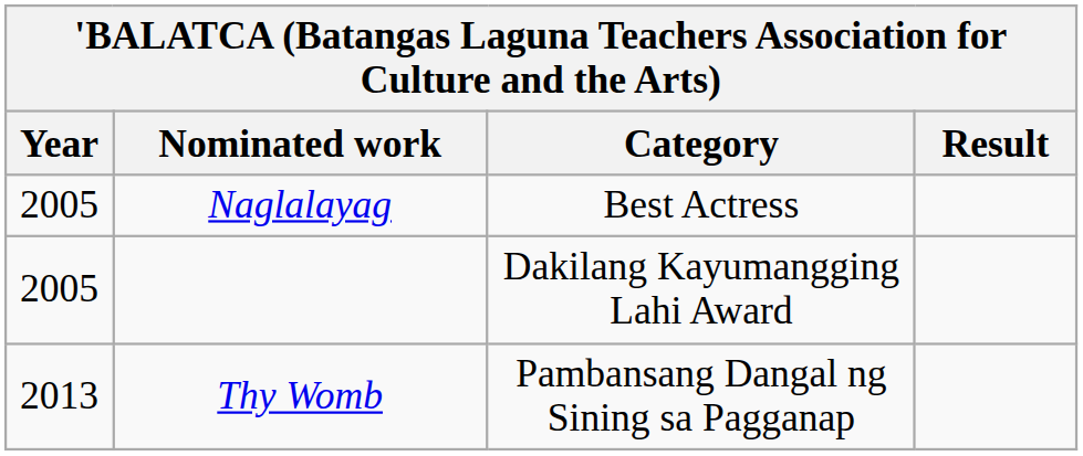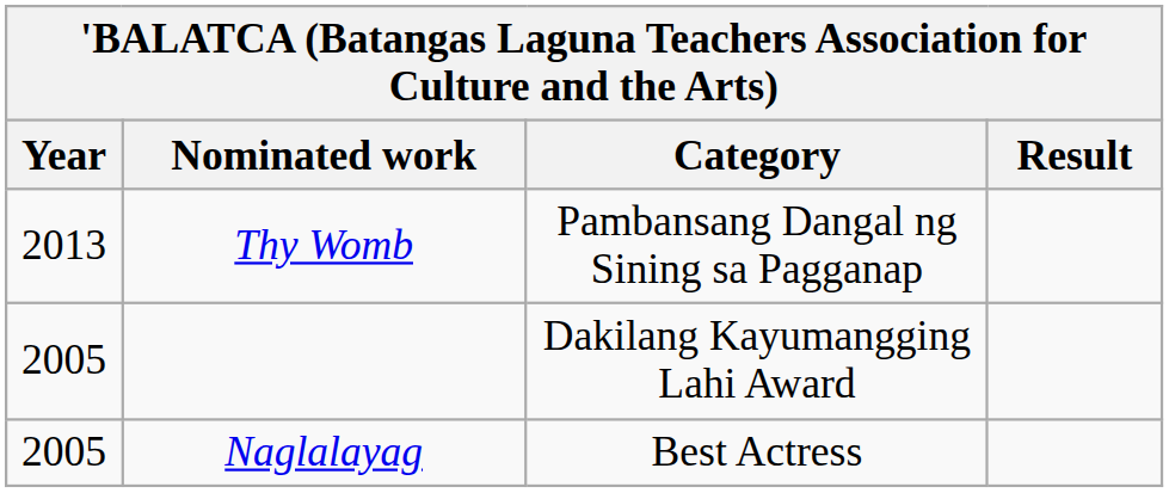rows swapped: Thy Womb <-> Naglalayag
